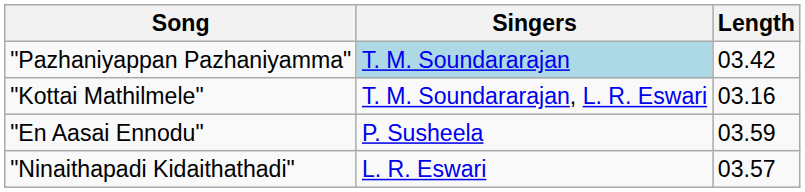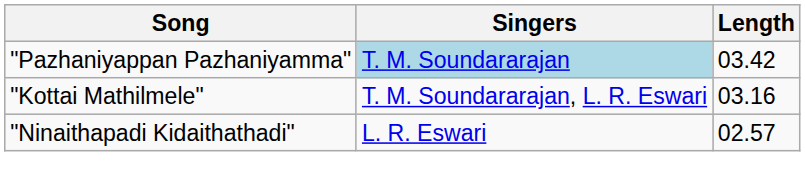- row: "En Aasai Ennodu" | P. Susheela | 03.59
"Ninaithapadi Kidaithathadi" | Length: 03.57 -> 02.57
